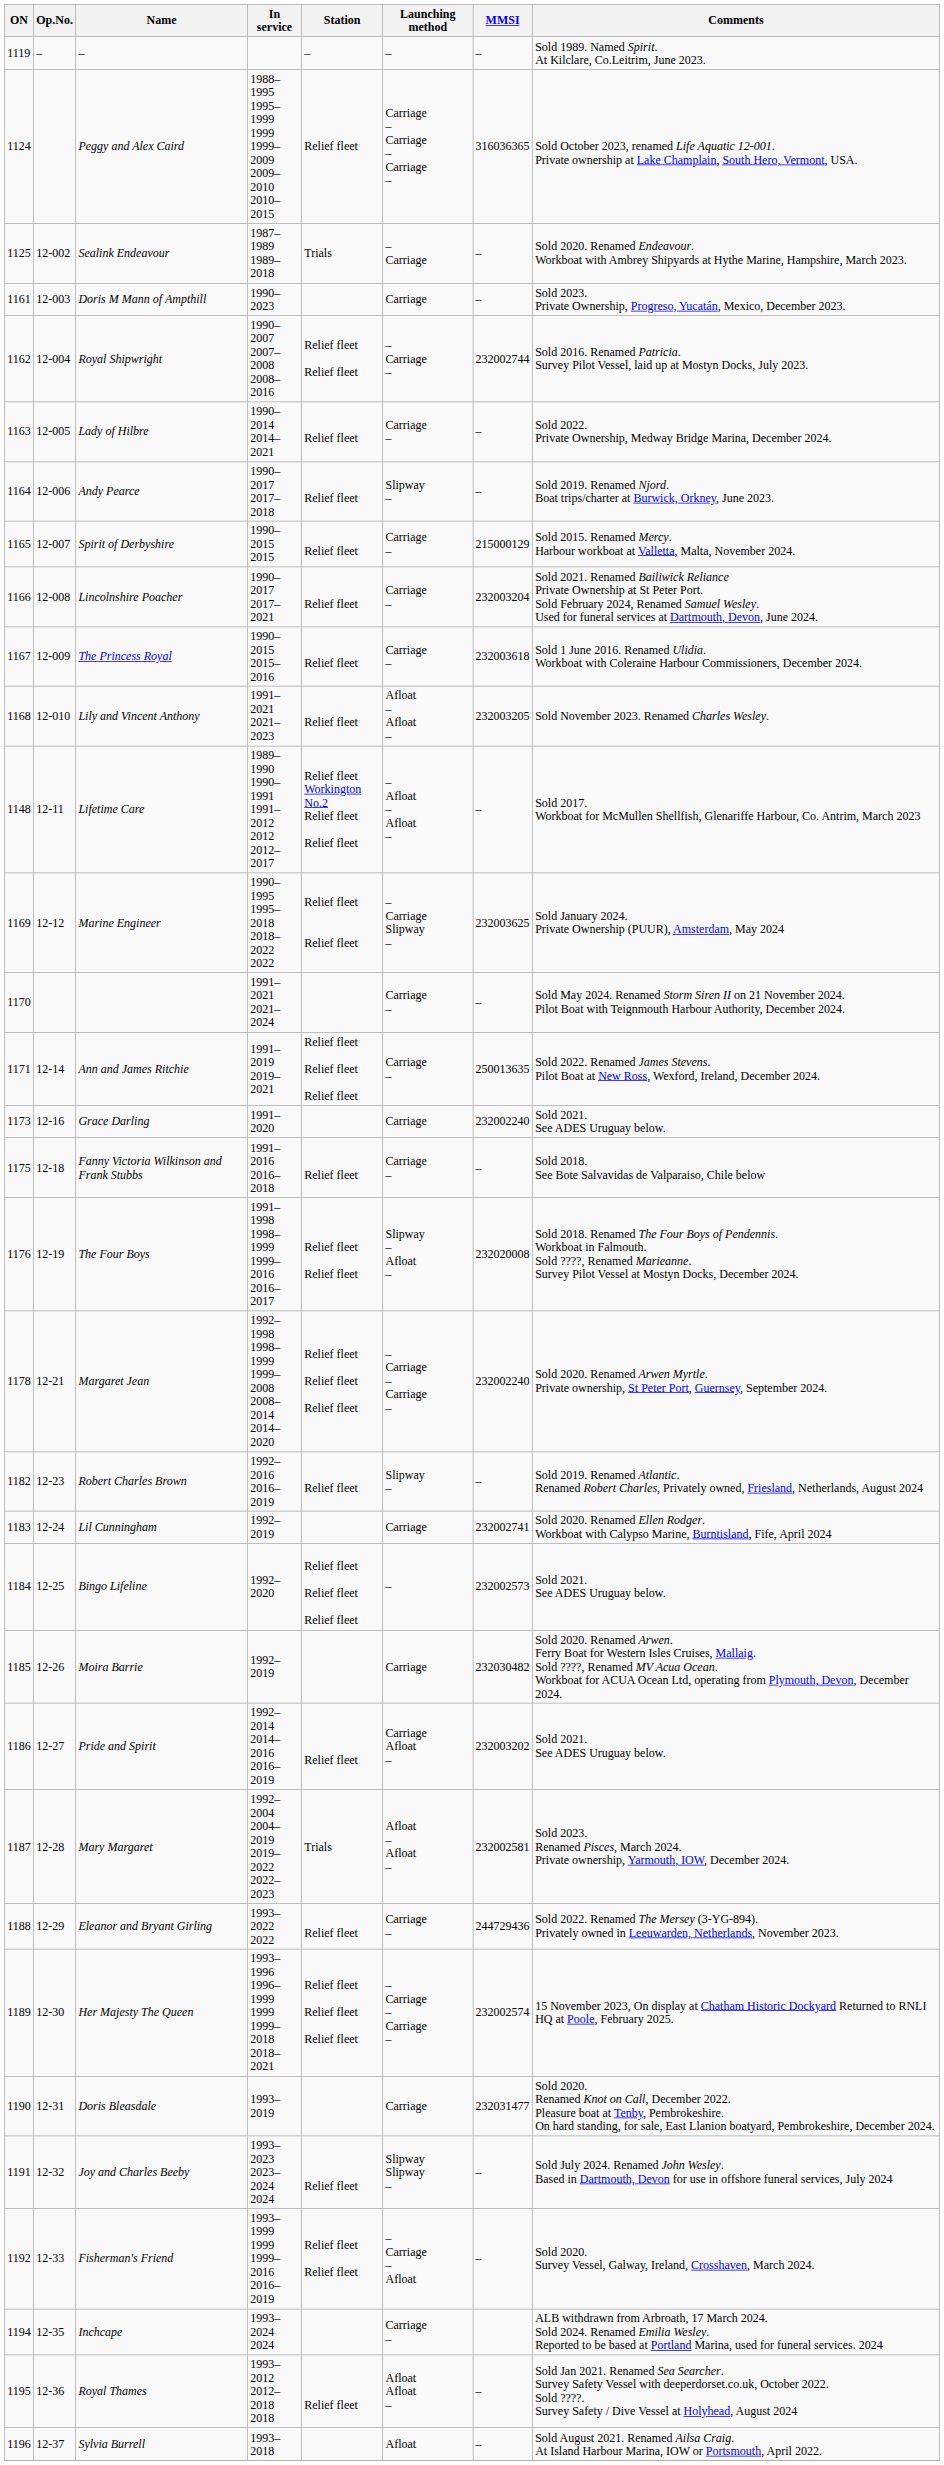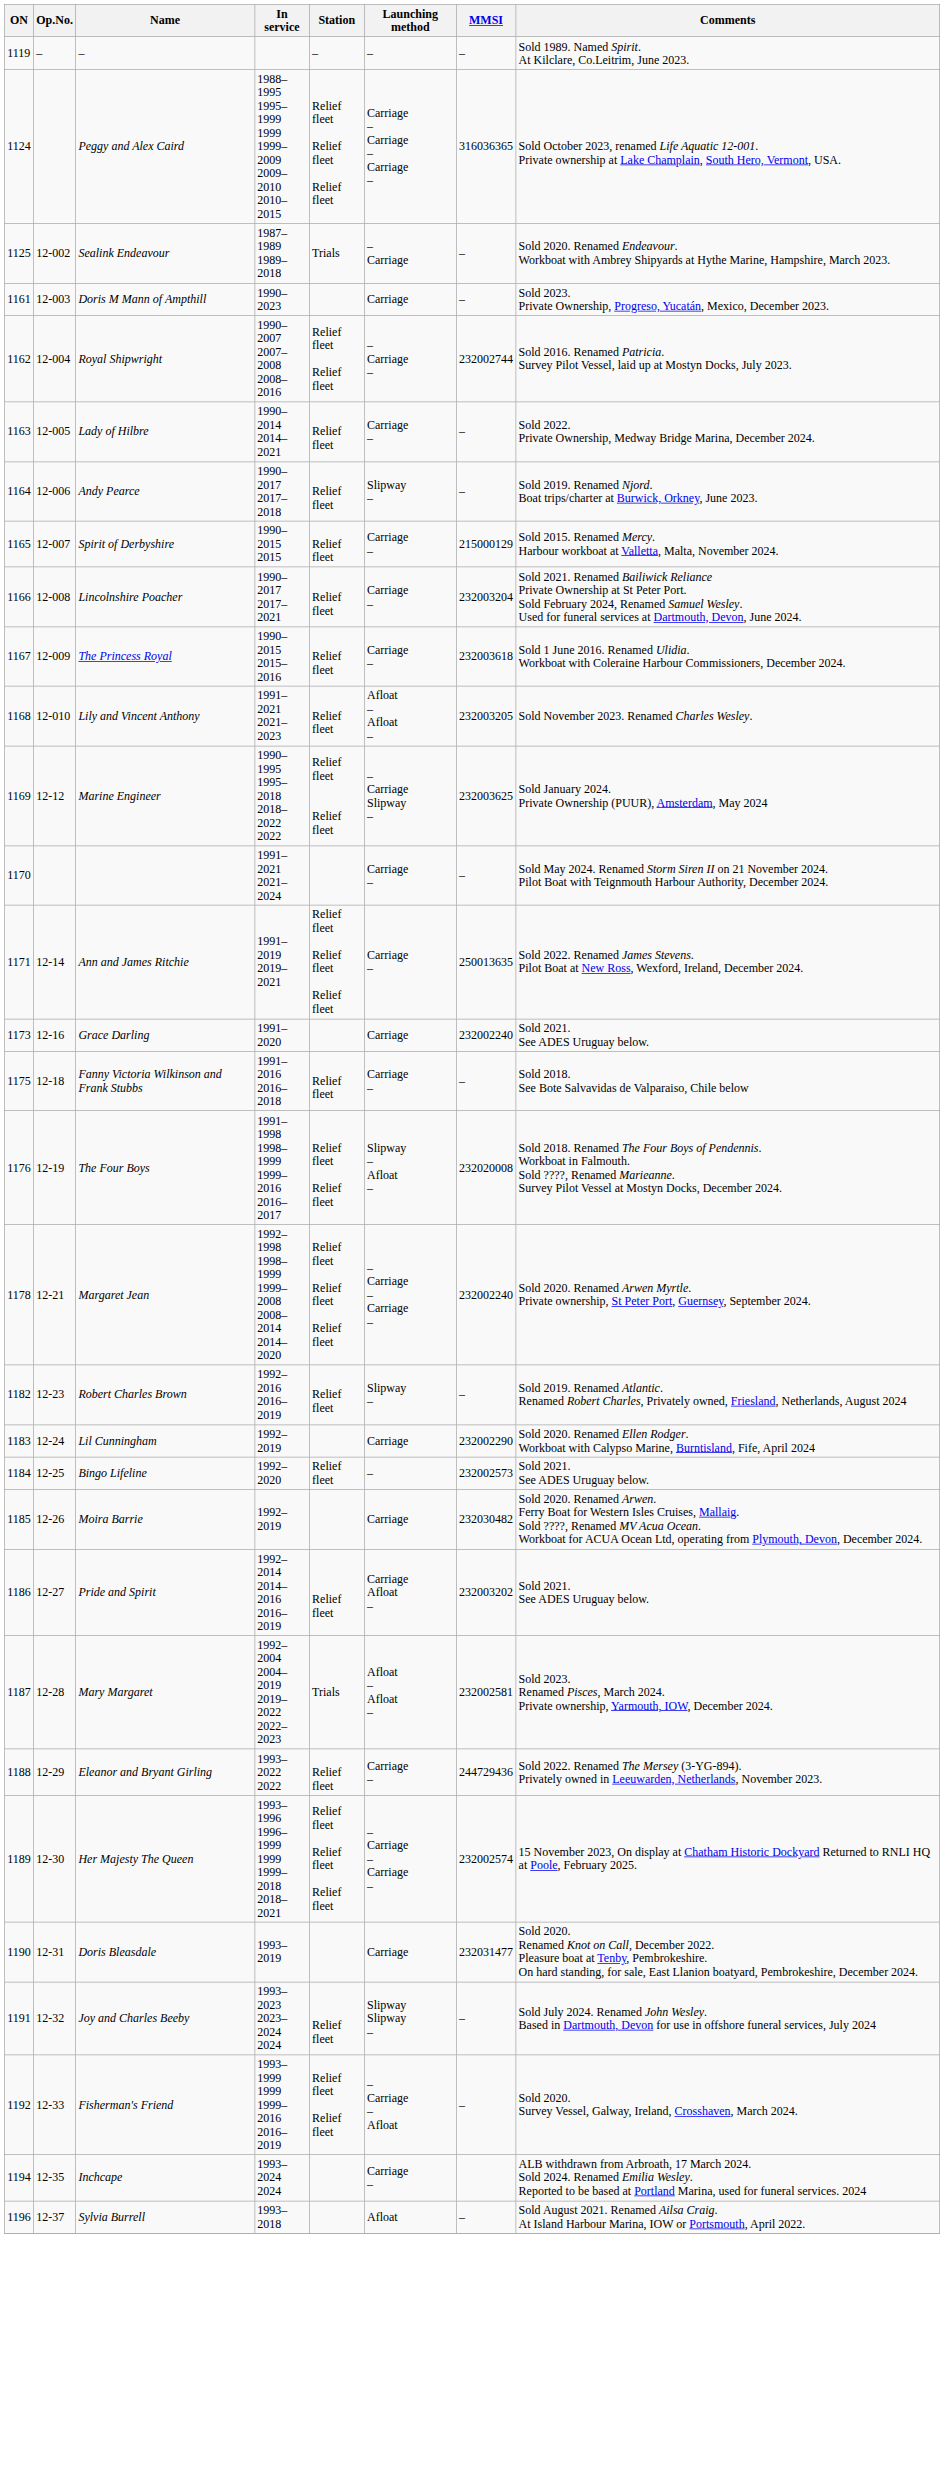Peggy and Alex Caird | Station: Relief fleet -> Relief fleet Relief fleet Relief fleet
- row: 1148 | 12-11 | Lifetime Care | 1989–1990 1990–1991 1991–2012 2012 2012–2017 | Relief fleet Workington No.2 Relief fleet Relief fleet | – Afloat – Afloat – | – | Sold 2017. Workboat for McMullen Shellfish, Glenariffe Harbour, Co. Antrim, March 2023
Lil Cunningham | MMSI: 232002741 -> 232002290
Bingo Lifeline | Station: Relief fleet Relief fleet Relief fleet -> Relief fleet
- row: 1195 | 12-36 | Royal Thames | 1993–2012 2012–2018 2018 | Relief fleet | Afloat Afloat – | – | Sold Jan 2021. Renamed Sea Searcher. Survey Safety Vessel with deeperdorset.co.uk, October 2022. Sold ????. Survey Safety / Dive Vessel at Holyhead, August 2024
